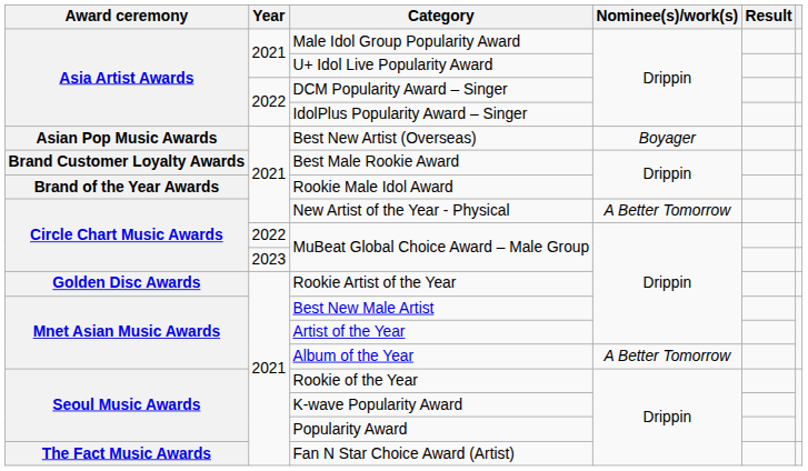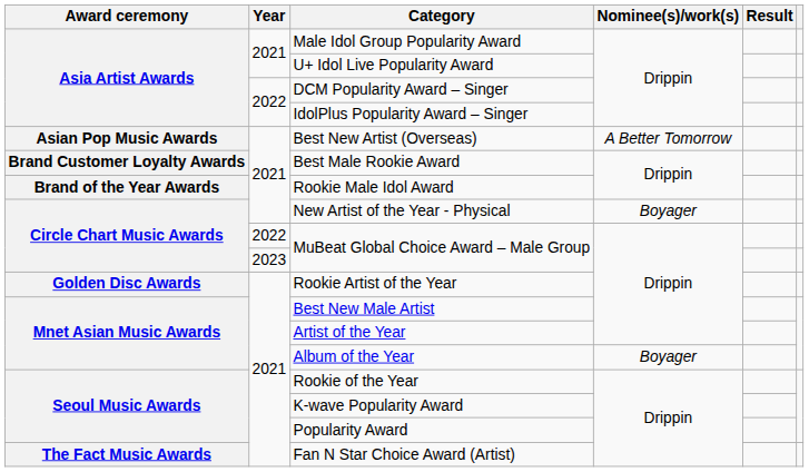Best New Artist (Overseas) | Nominee(s)/work(s): Boyager -> A Better Tomorrow
New Artist of the Year - Physical | Nominee(s)/work(s): A Better Tomorrow -> Boyager
Album of the Year | Nominee(s)/work(s): A Better Tomorrow -> Boyager
